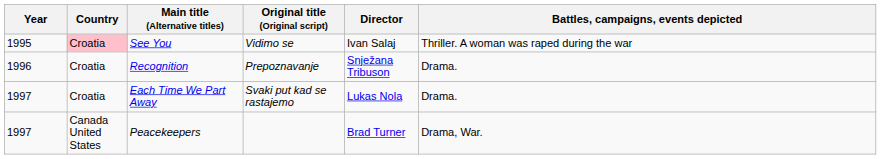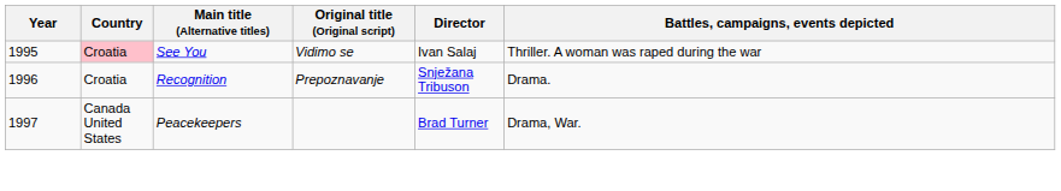- row: 1997 | Croatia | Each Time We Part Away | Svaki put kad se rastajemo | Lukas Nola | Drama.
